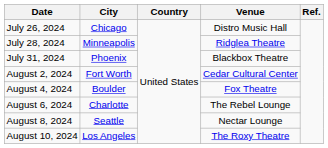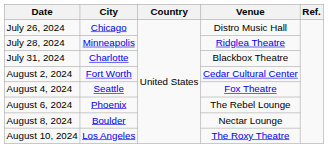July 31, 2024 | City: Phoenix -> Charlotte
August 4, 2024 | City: Boulder -> Seattle
August 6, 2024 | City: Charlotte -> Phoenix
August 8, 2024 | City: Seattle -> Boulder
